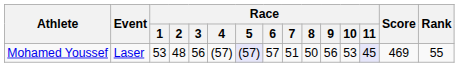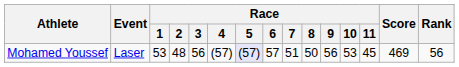Mohamed Youssef | Race / 11: lavender background -> no background
Mohamed Youssef | Rank: 55 -> 56
